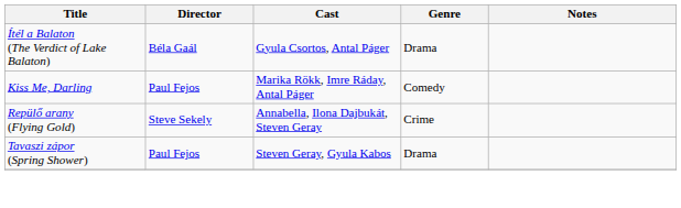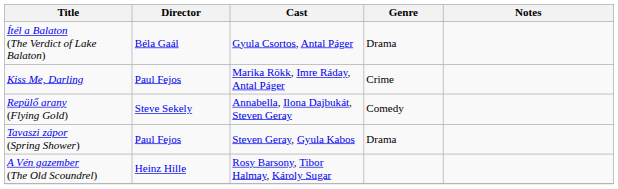Kiss Me, Darling | Genre: Comedy -> Crime
Repülő arany (Flying Gold) | Genre: Crime -> Comedy
+ row: A Vén gazember (The Old Scoundrel) | Heinz Hille | Rosy Barsony, Tibor Halmay, Károly Sugar
